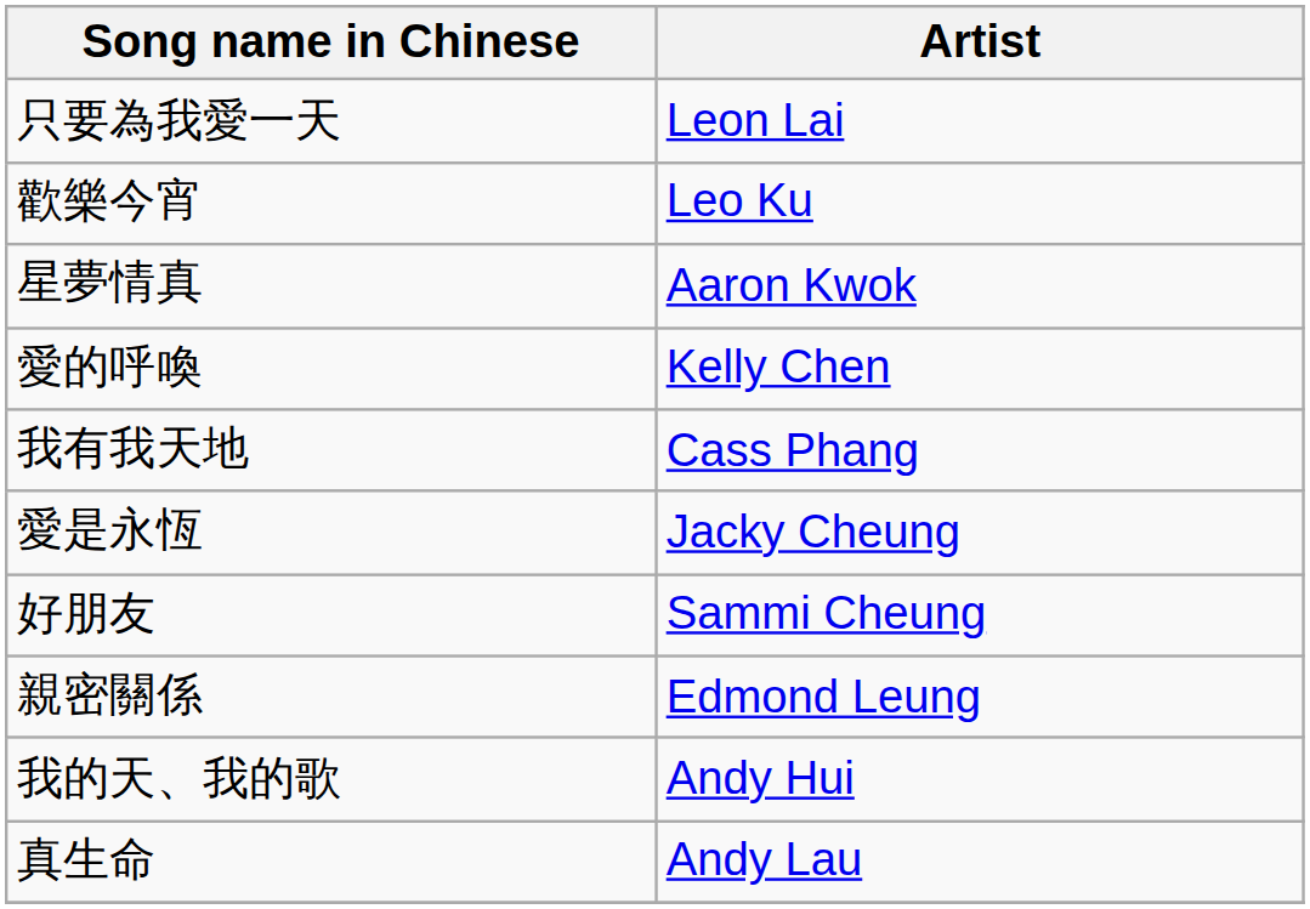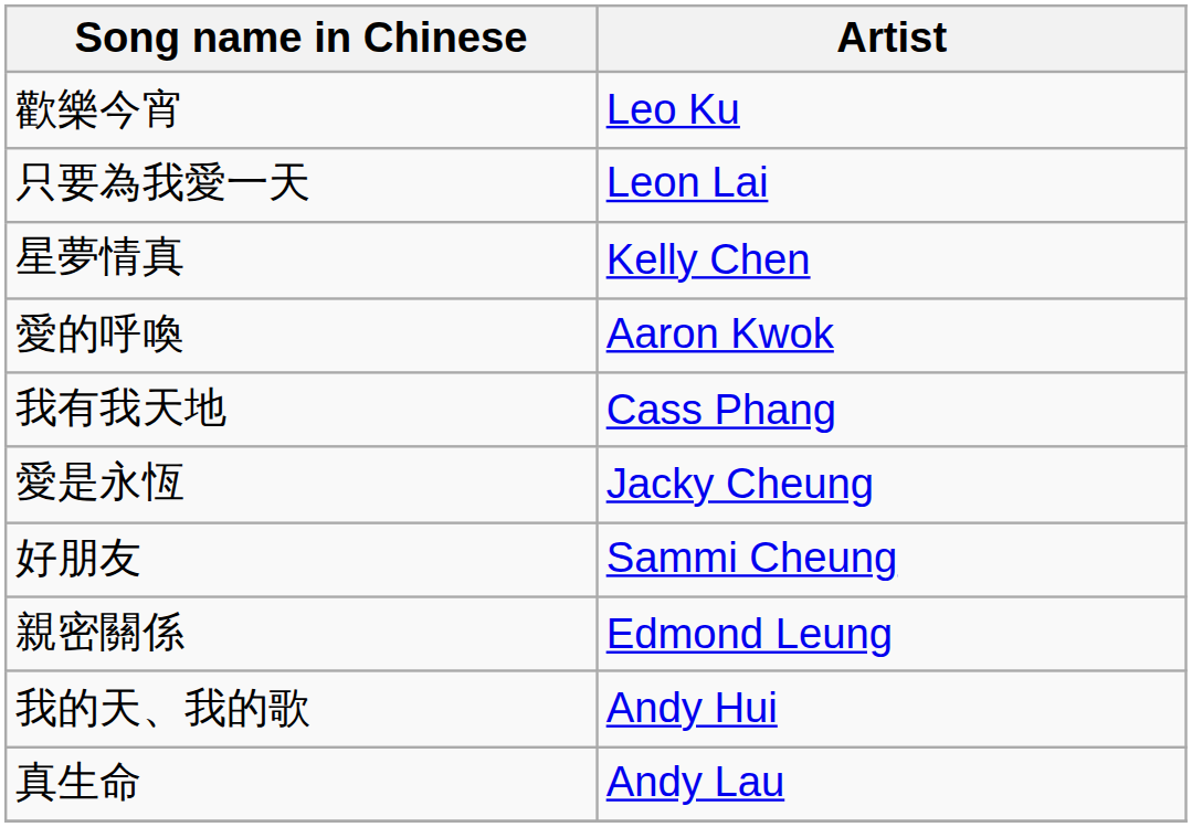rows swapped: 只要為我愛一天 <-> 歡樂今宵
星夢情真 | Artist: Aaron Kwok -> Kelly Chen
愛的呼喚 | Artist: Kelly Chen -> Aaron Kwok
